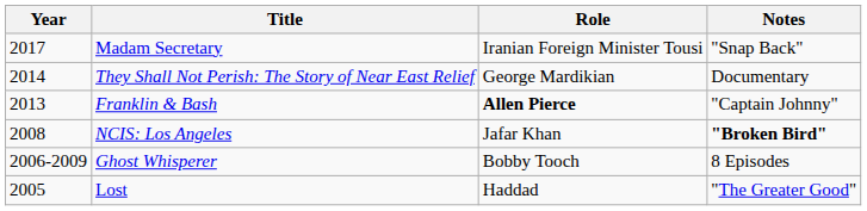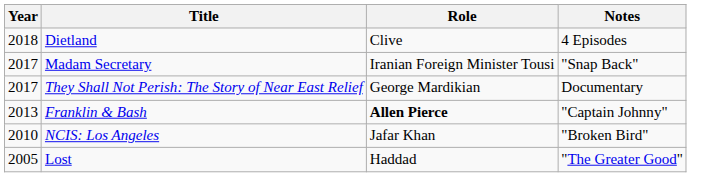+ row: 2018 | Dietland | Clive | 4 Episodes
They Shall Not Perish: The Story of Near East Relief | Year: 2014 -> 2017
NCIS: Los Angeles | Year: 2008 -> 2010
NCIS: Los Angeles | Notes: bold -> normal
- row: 2006-2009 | Ghost Whisperer | Bobby Tooch | 8 Episodes
